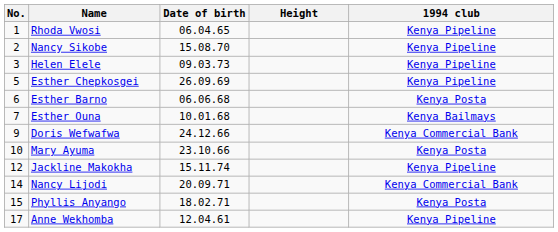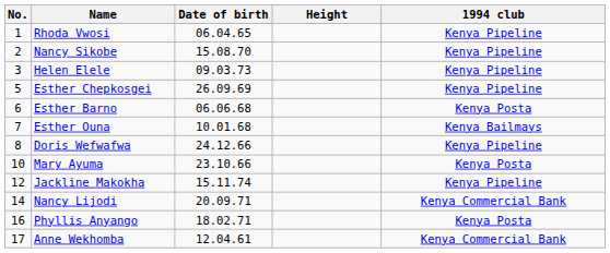Doris Wefwafwa | No.: 9 -> 8
Doris Wefwafwa | 1994 club: Kenya Commercial Bank -> Kenya Pipeline
Phyllis Anyango | No.: 15 -> 16
Anne Wekhomba | 1994 club: Kenya Pipeline -> Kenya Commercial Bank
